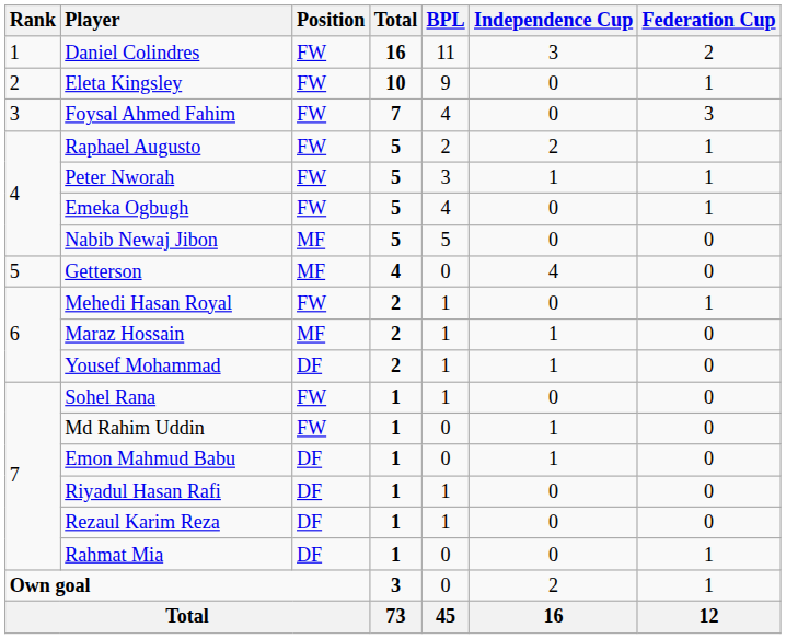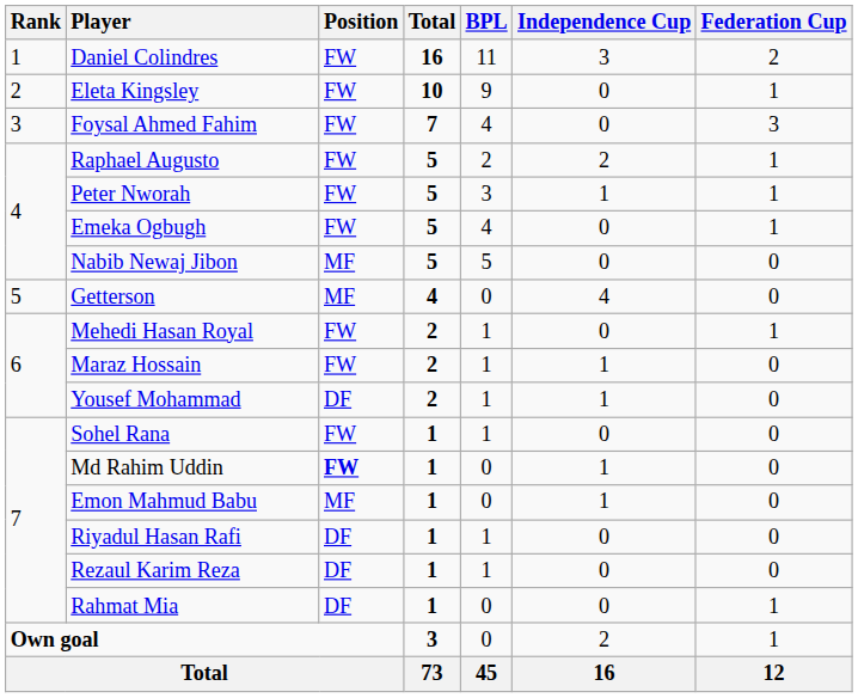Maraz Hossain | Position: MF -> FW
Md Rahim Uddin | Position: normal -> bold
Emon Mahmud Babu | Position: DF -> MF
